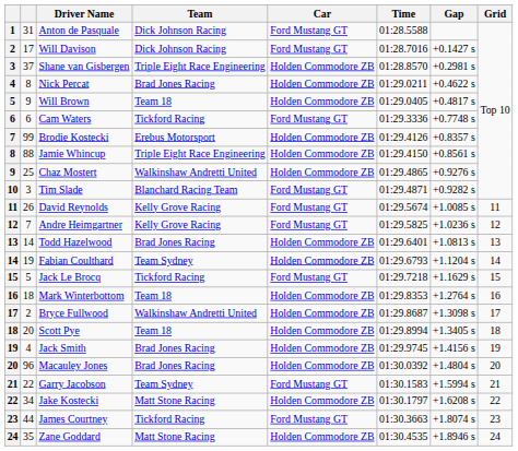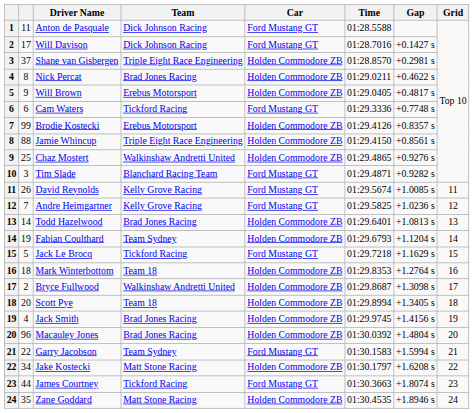Anton de Pasquale | column 2: 31 -> 11
Will Brown | Team: Team 18 -> Erebus Motorsport
